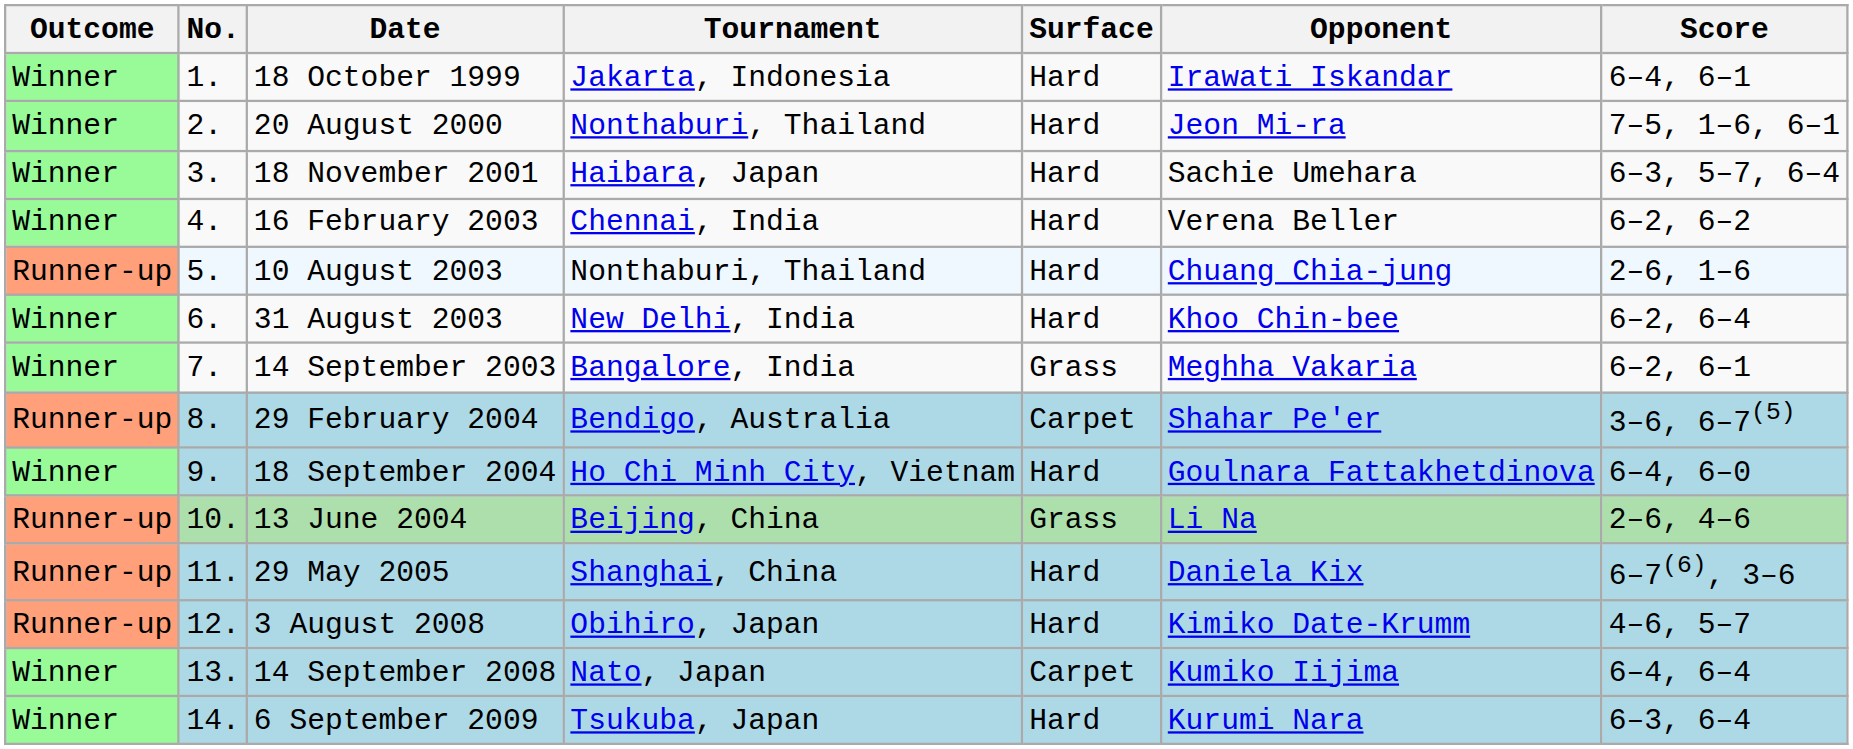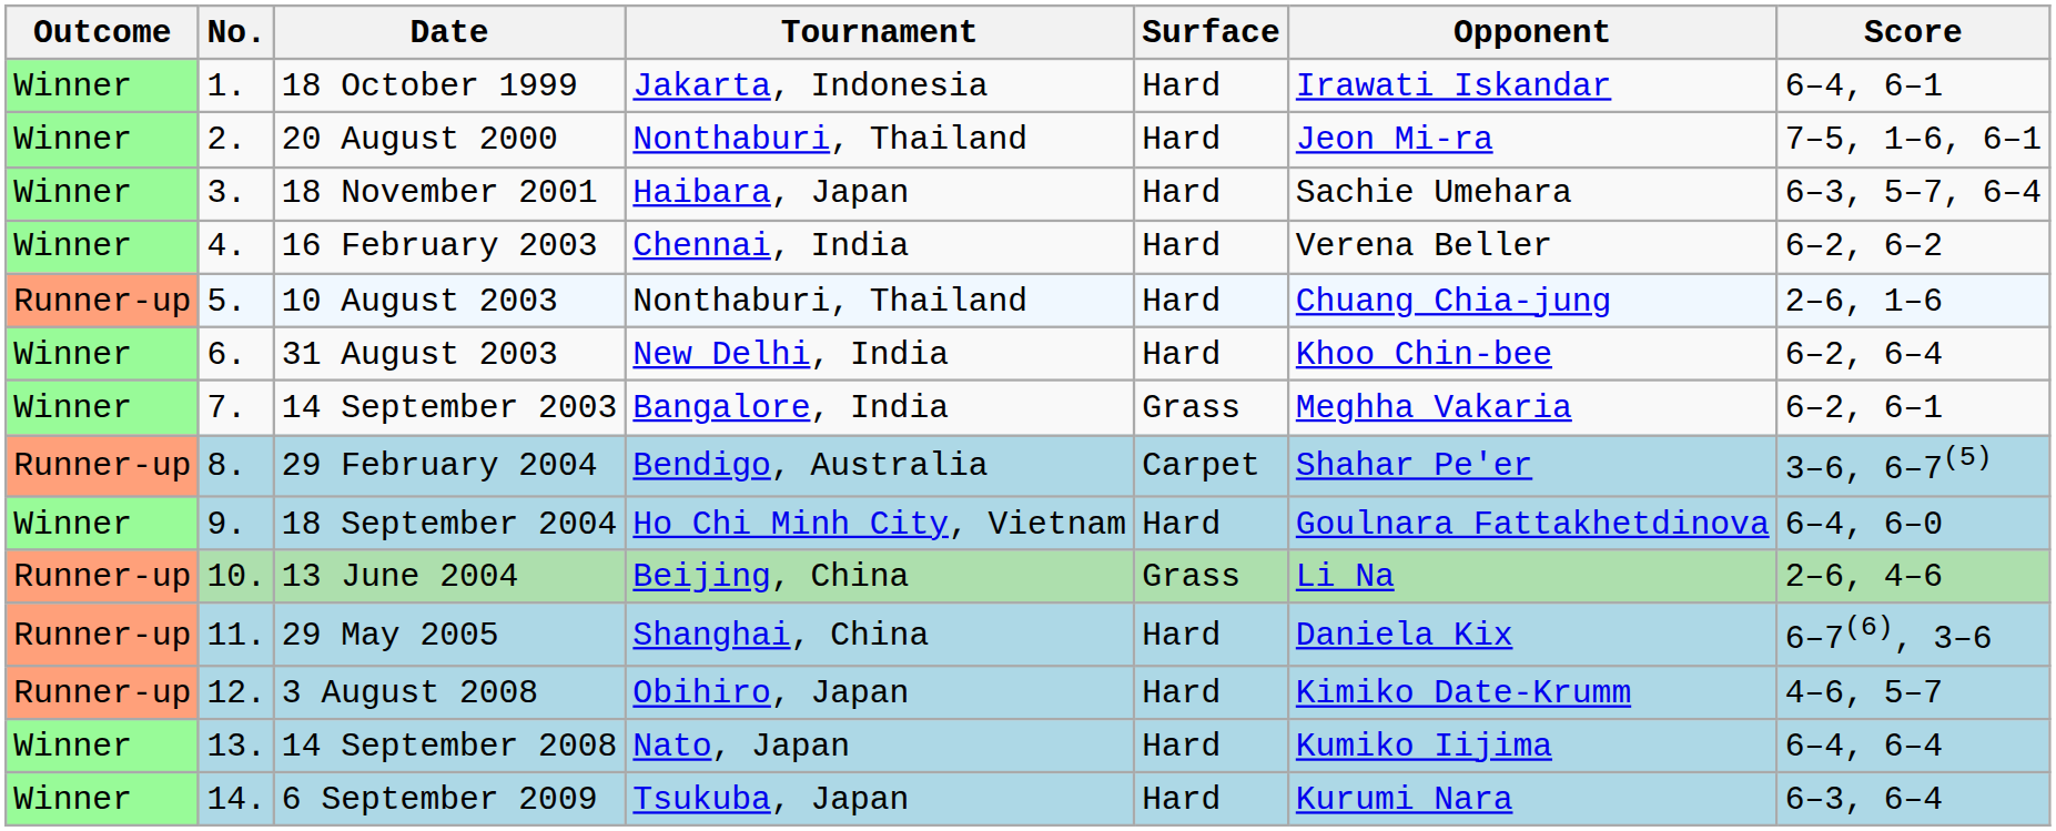14 September 2008 | Surface: Carpet -> Hard
